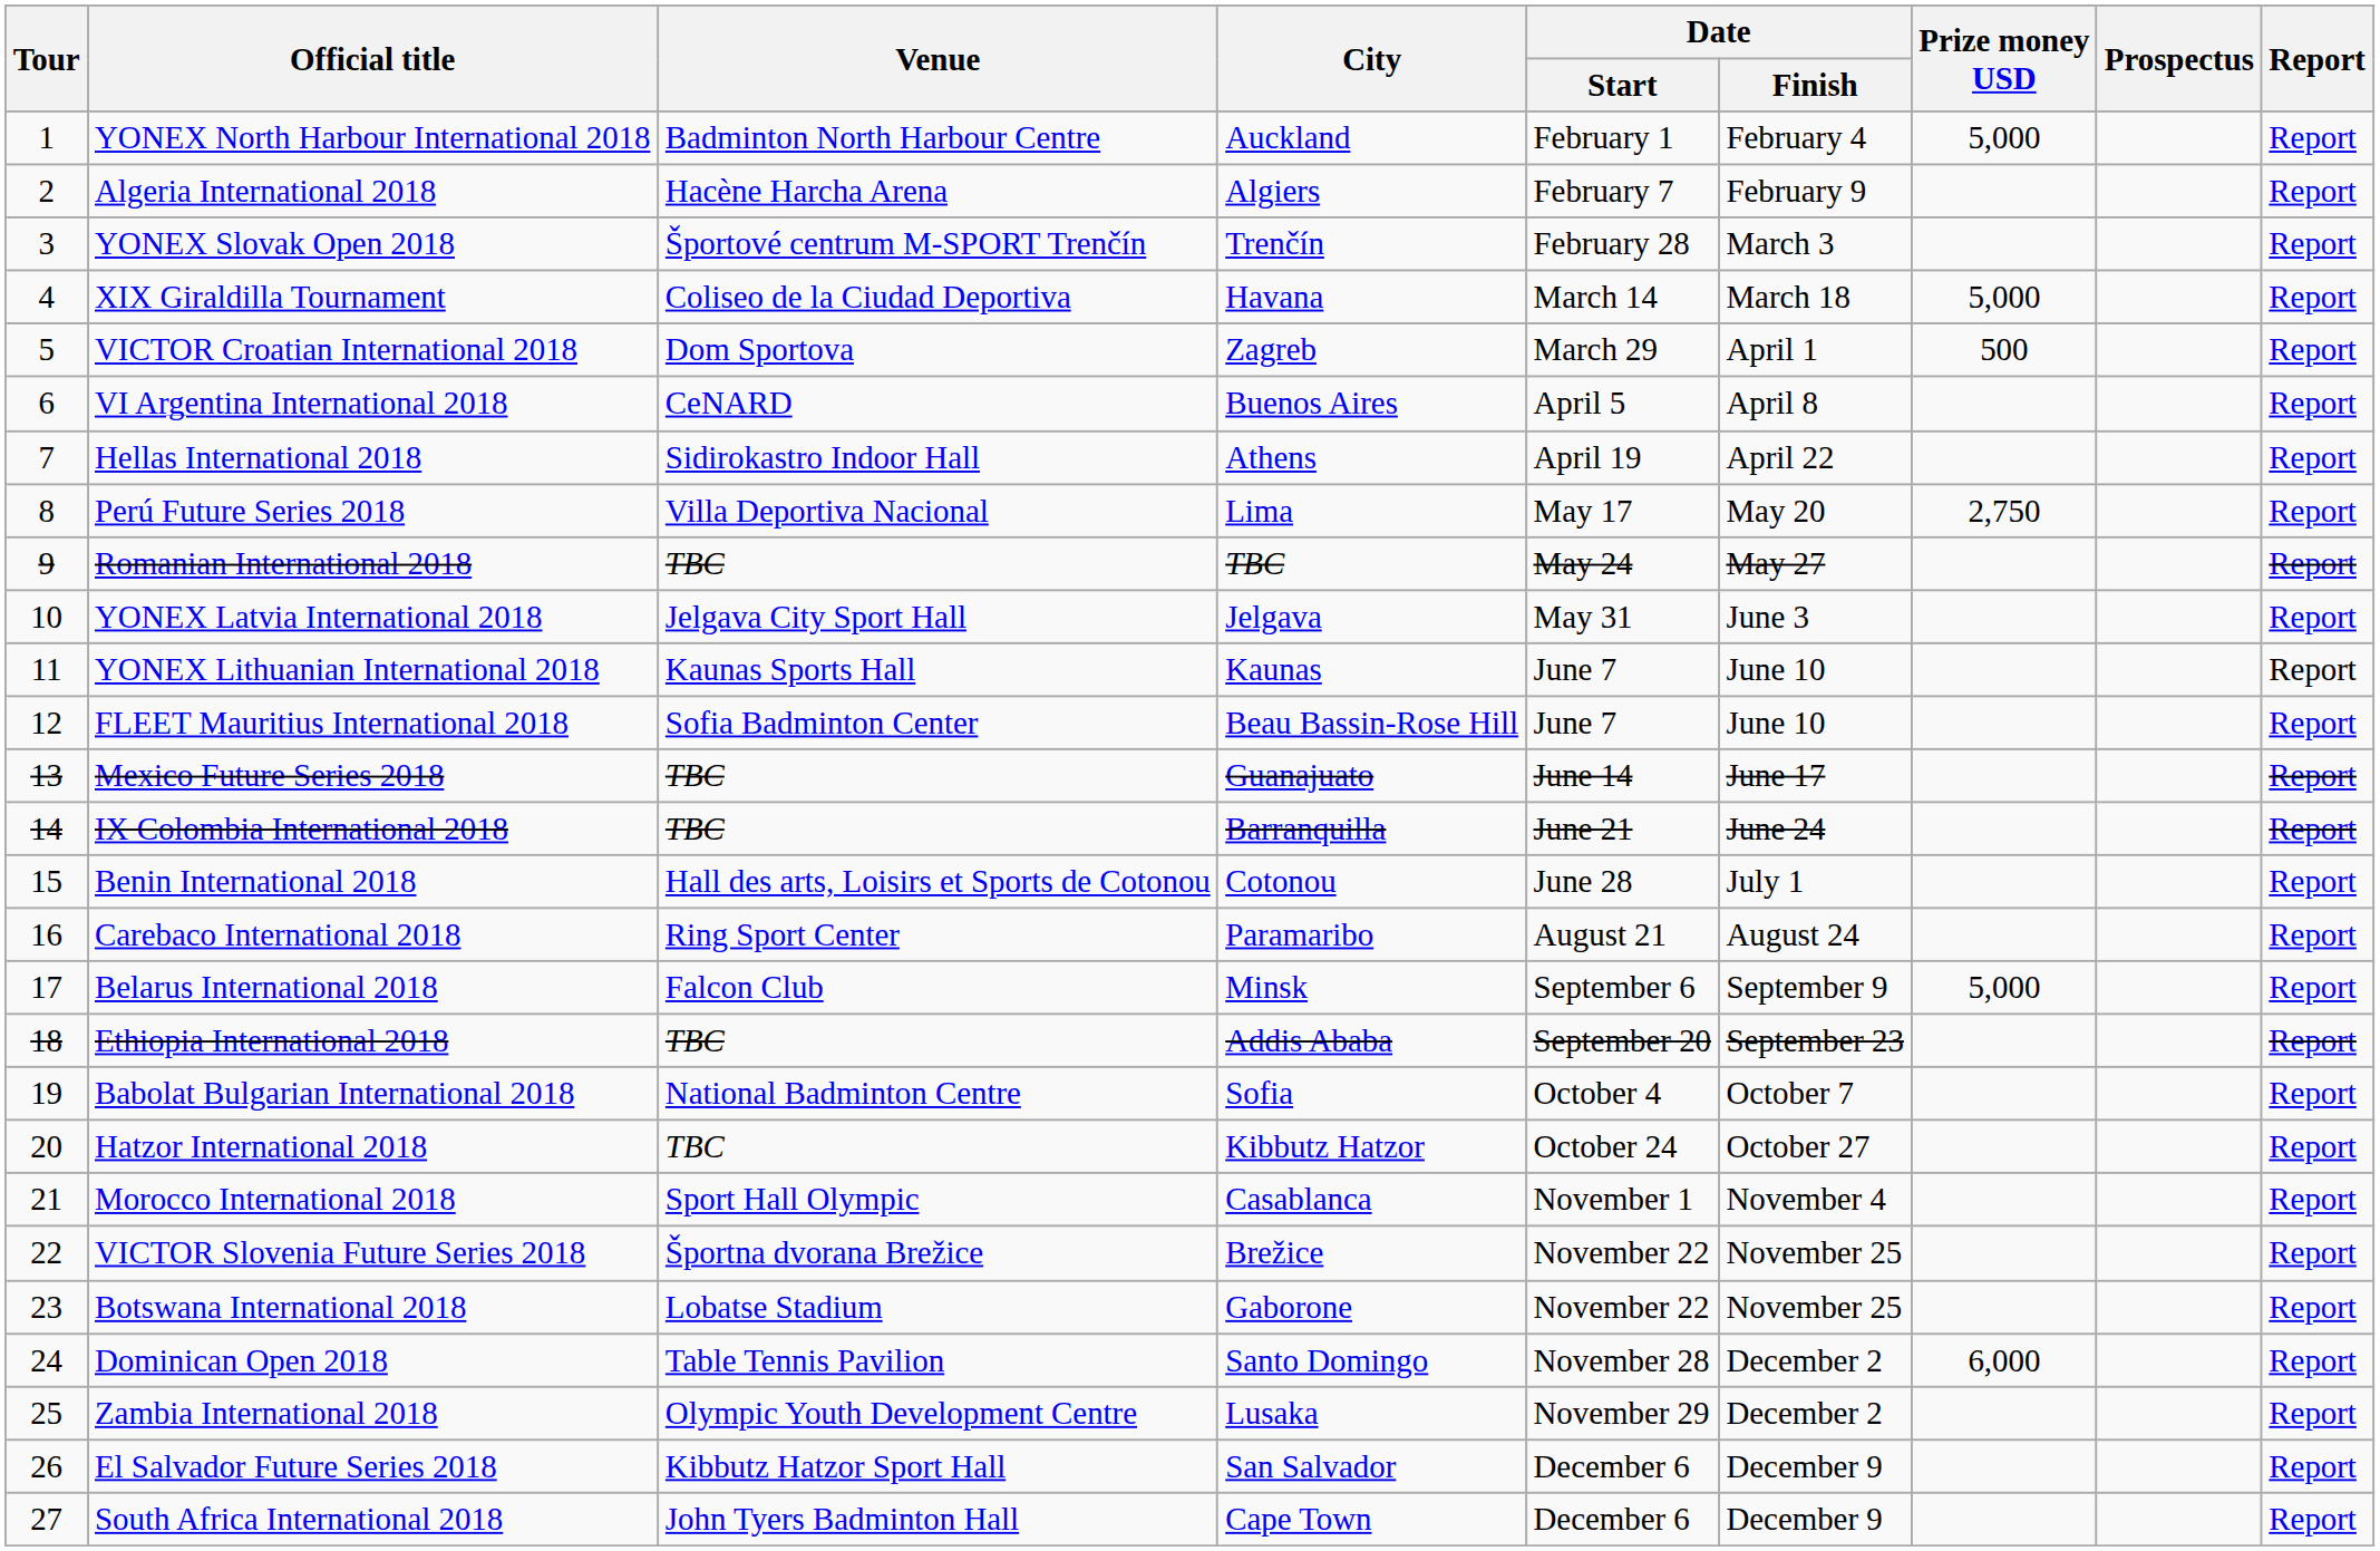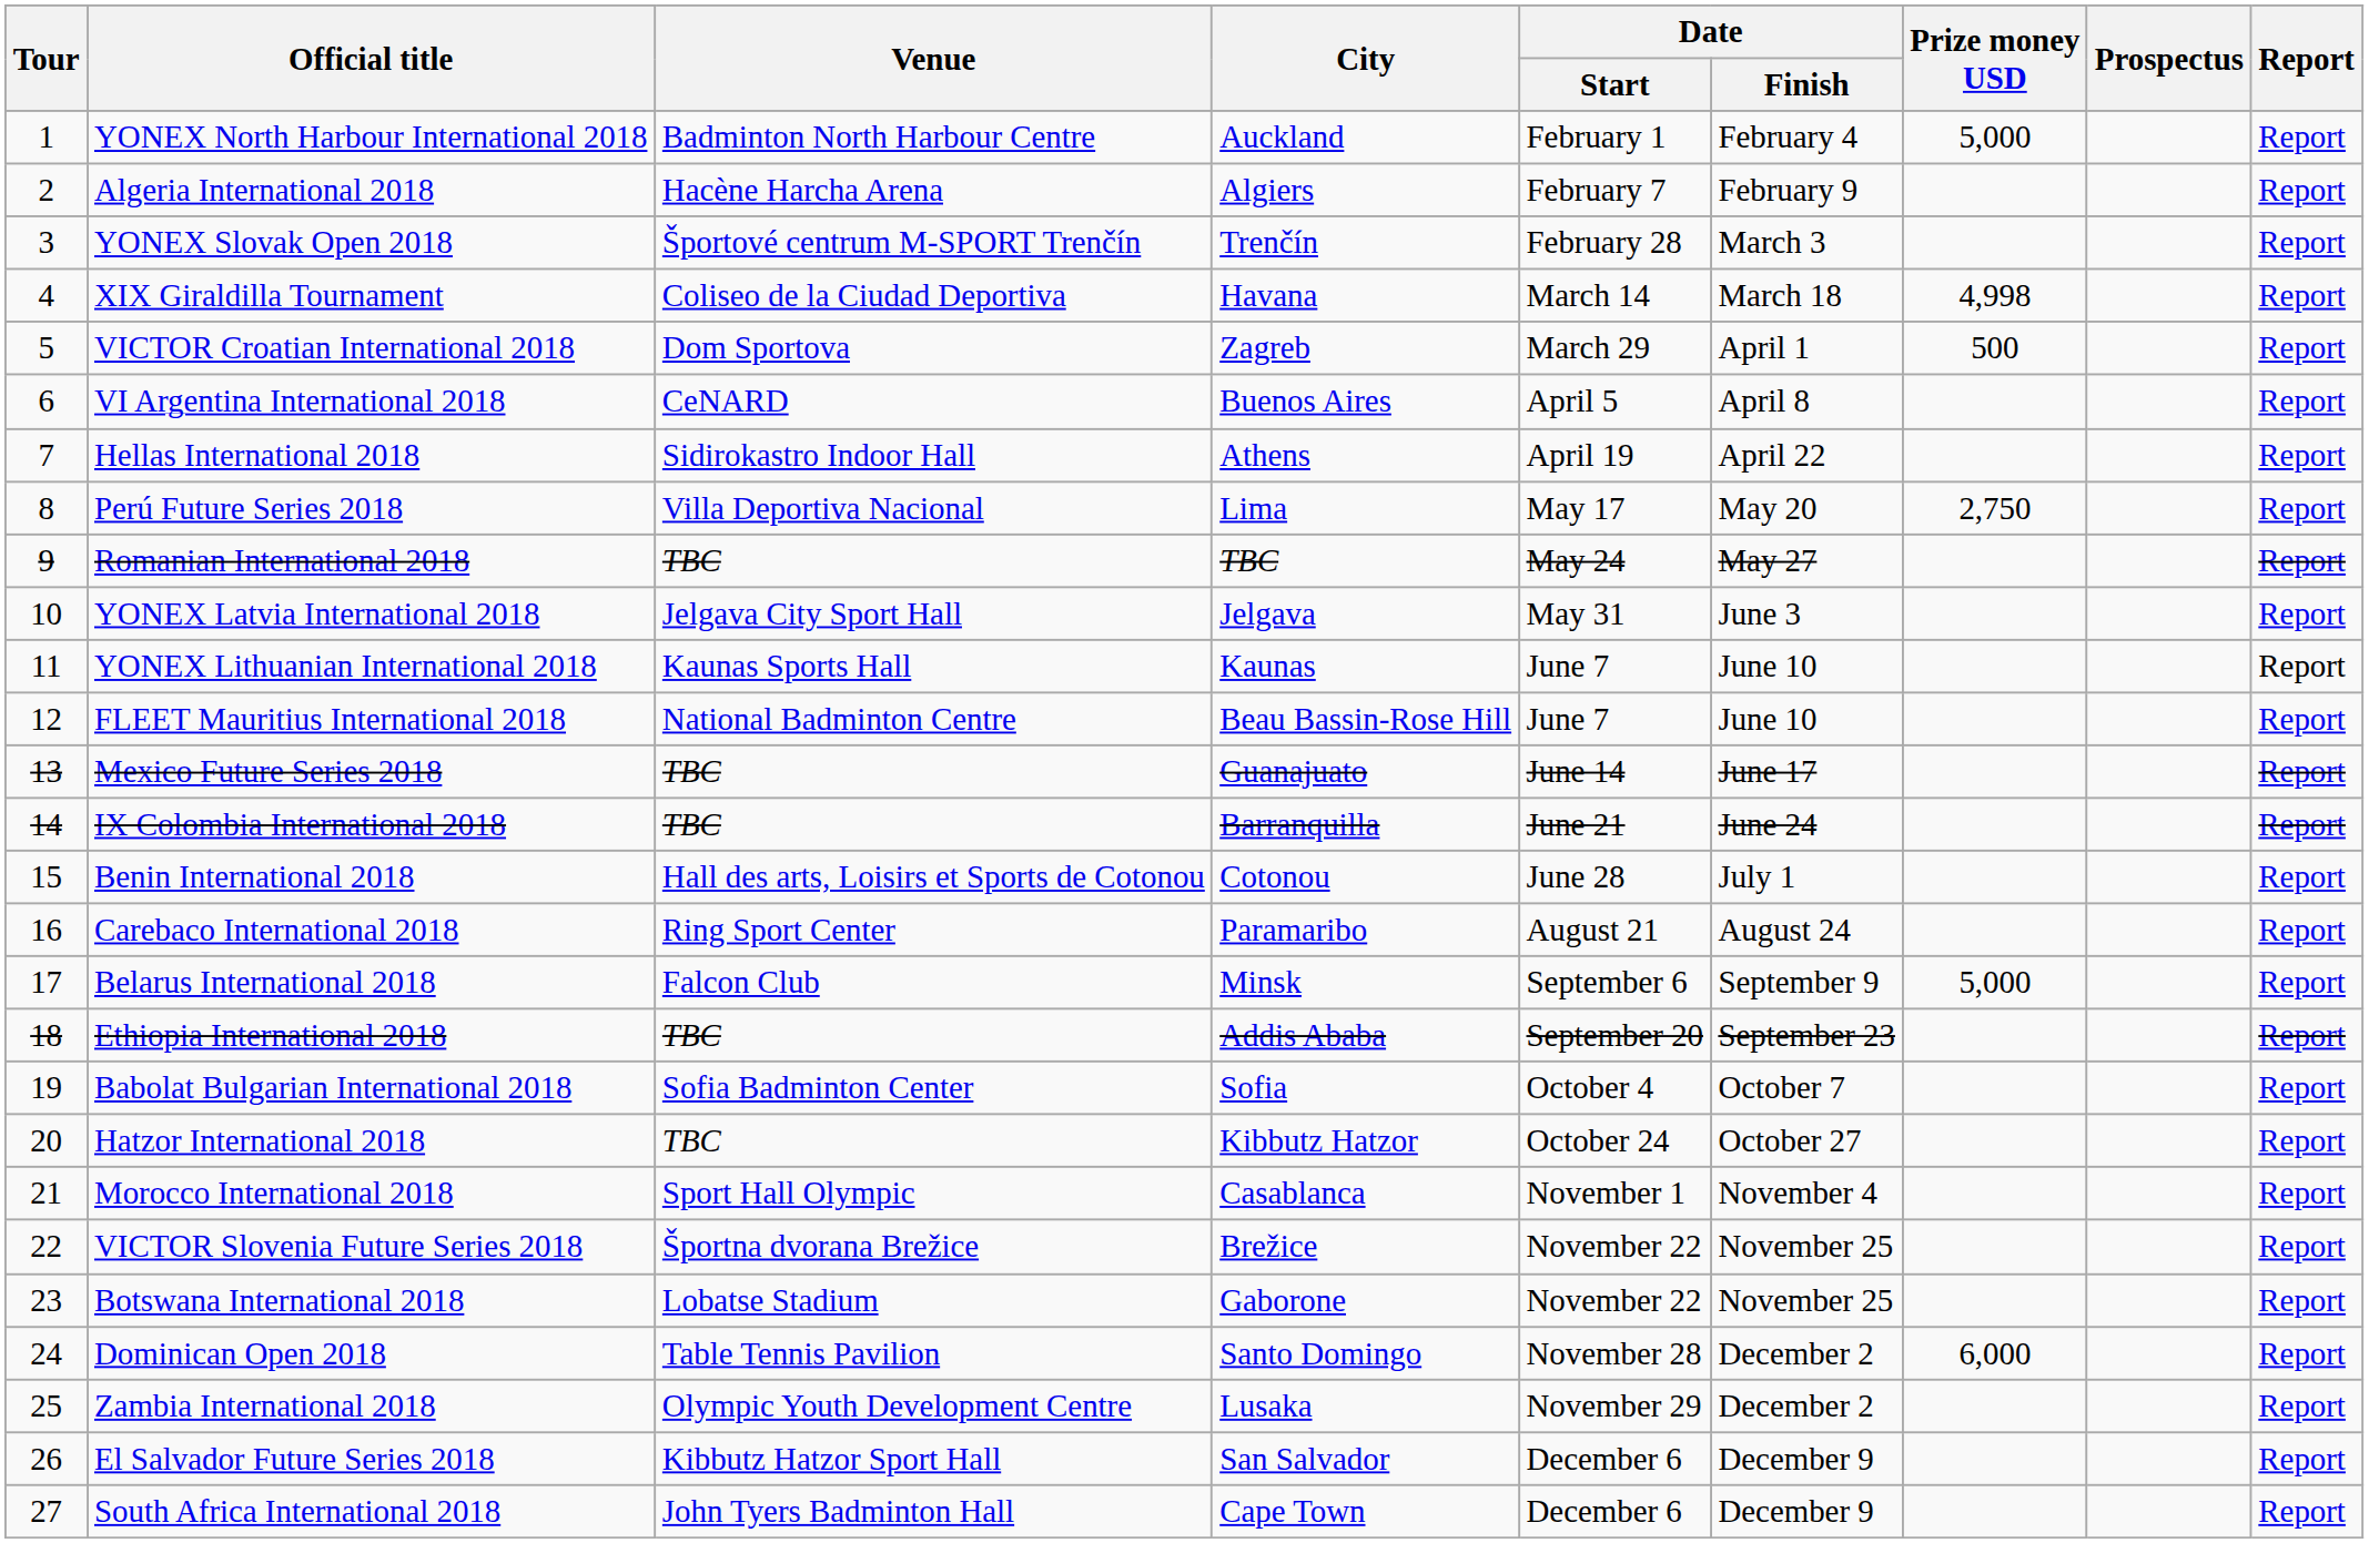XIX Giraldilla Tournament | Prize money USD: 5,000 -> 4,998
FLEET Mauritius International 2018 | Venue: Sofia Badminton Center -> National Badminton Centre
Babolat Bulgarian International 2018 | Venue: National Badminton Centre -> Sofia Badminton Center
